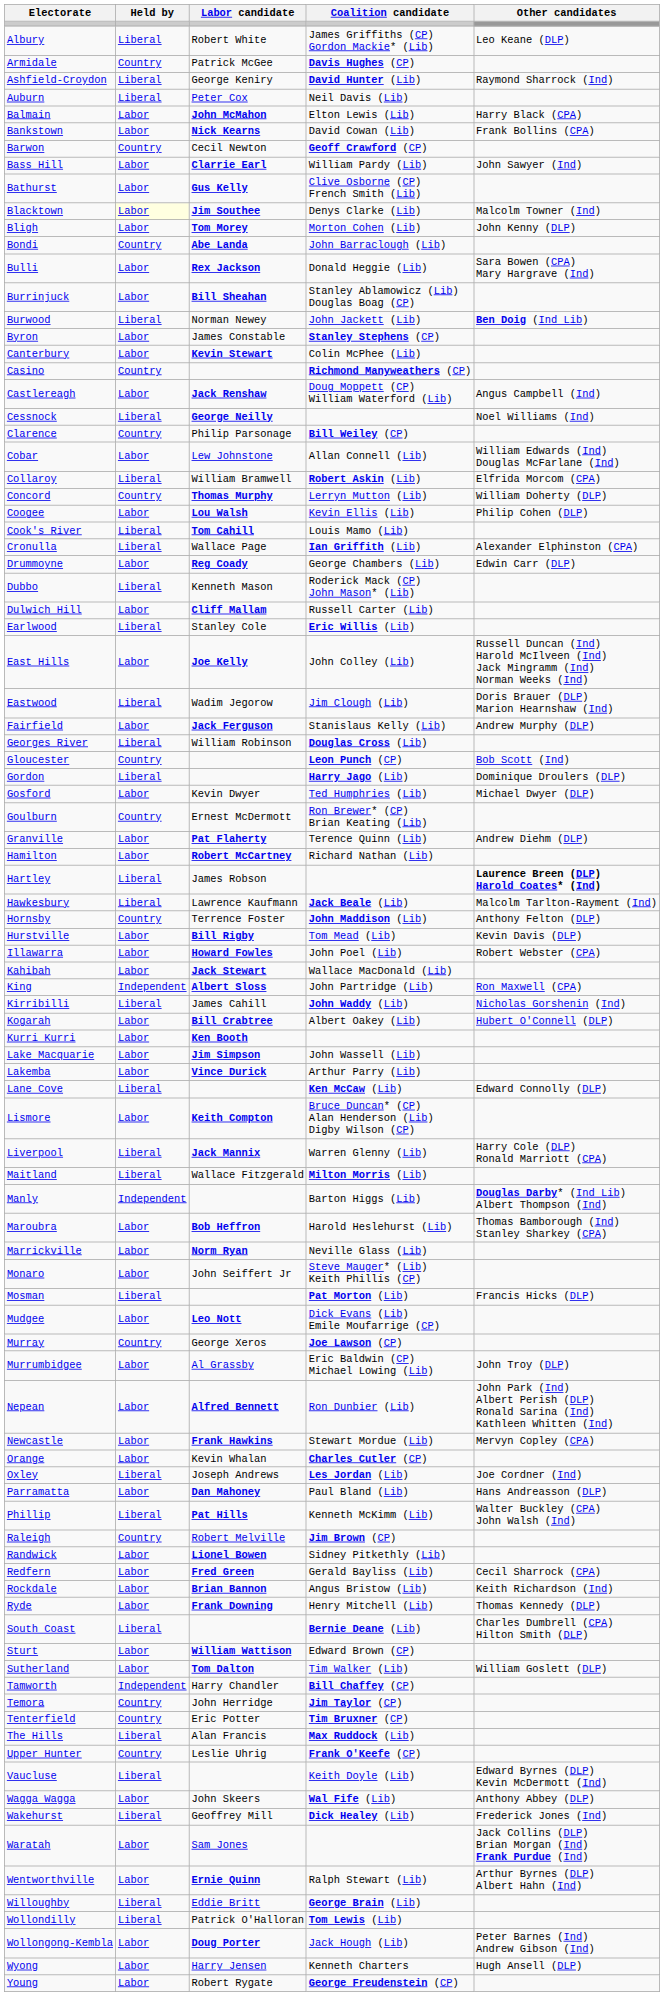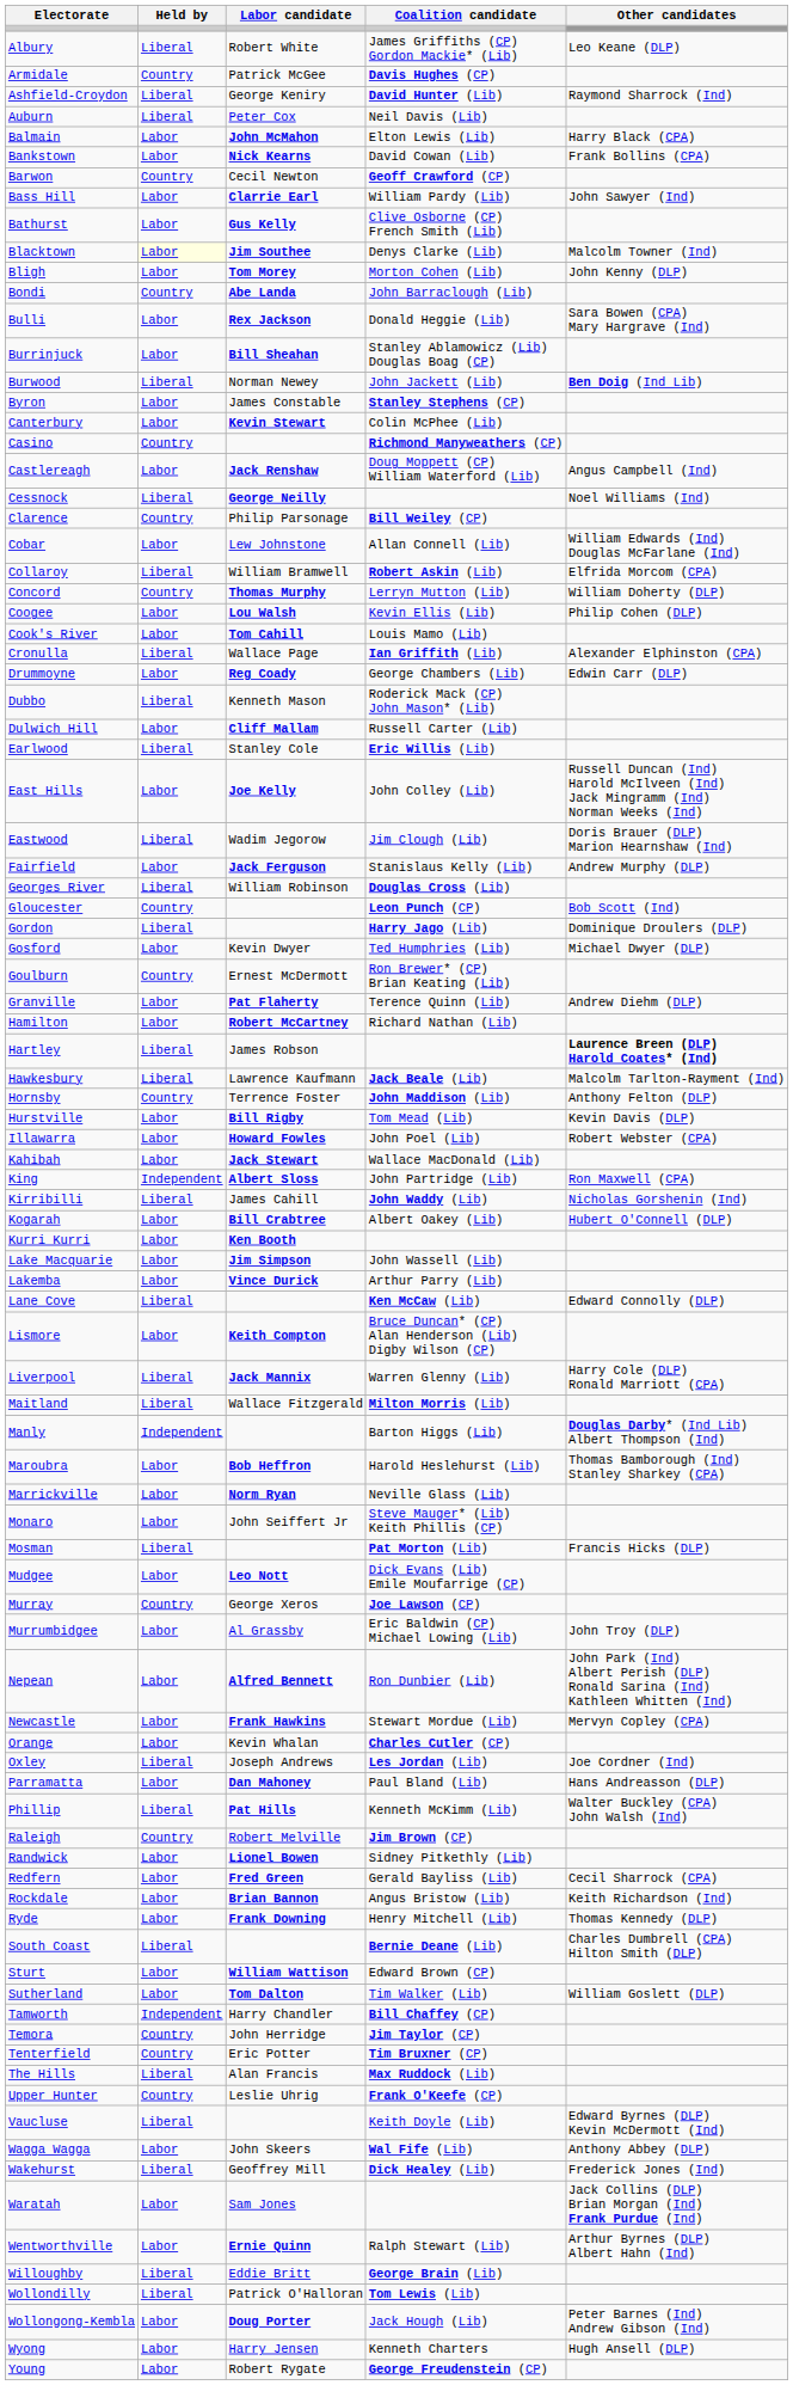Cook's River | Held by: Liberal -> Labor
